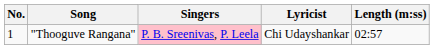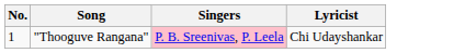- column: Length (m:ss) | 02:57
